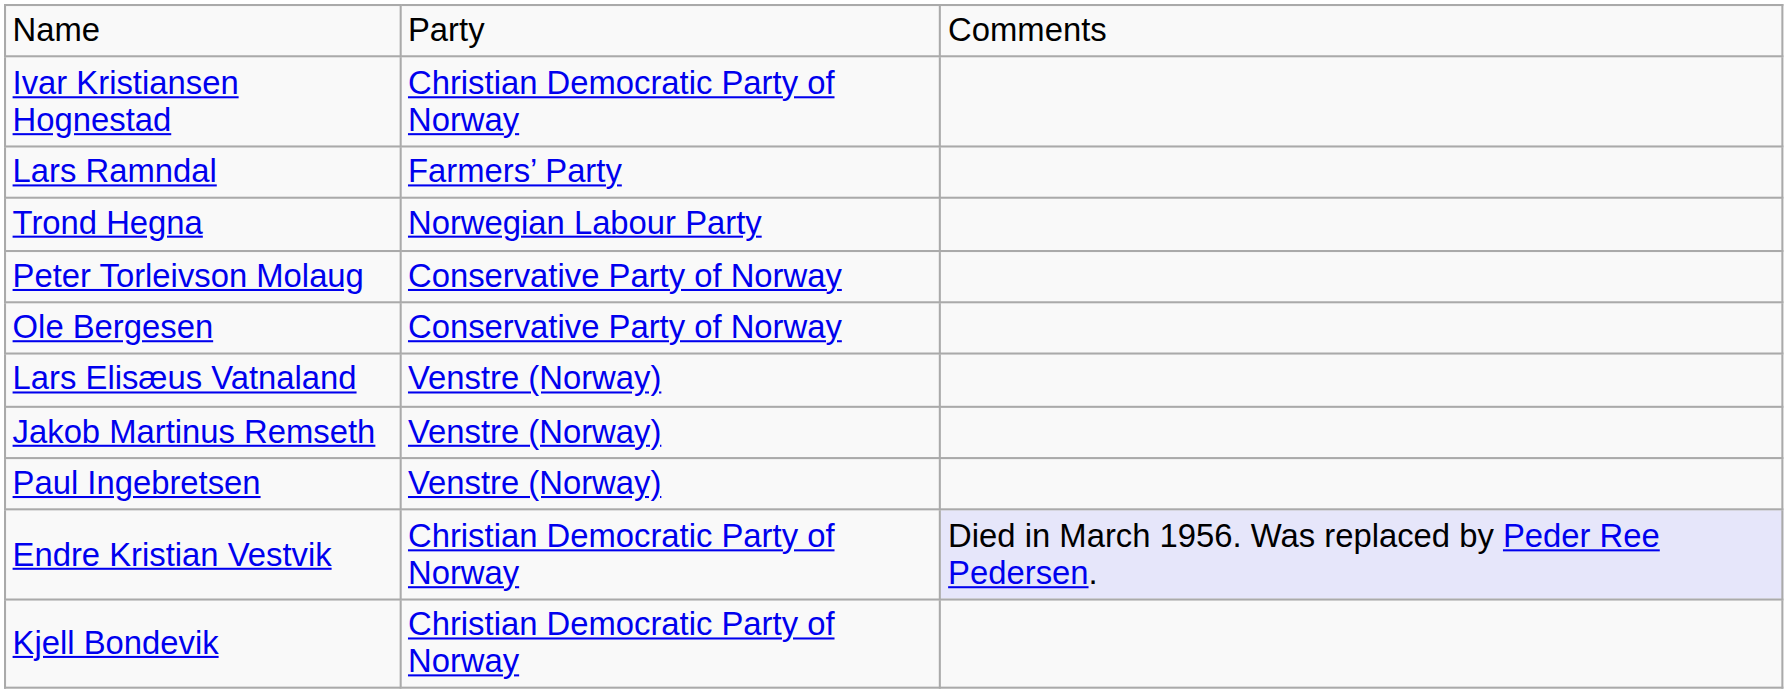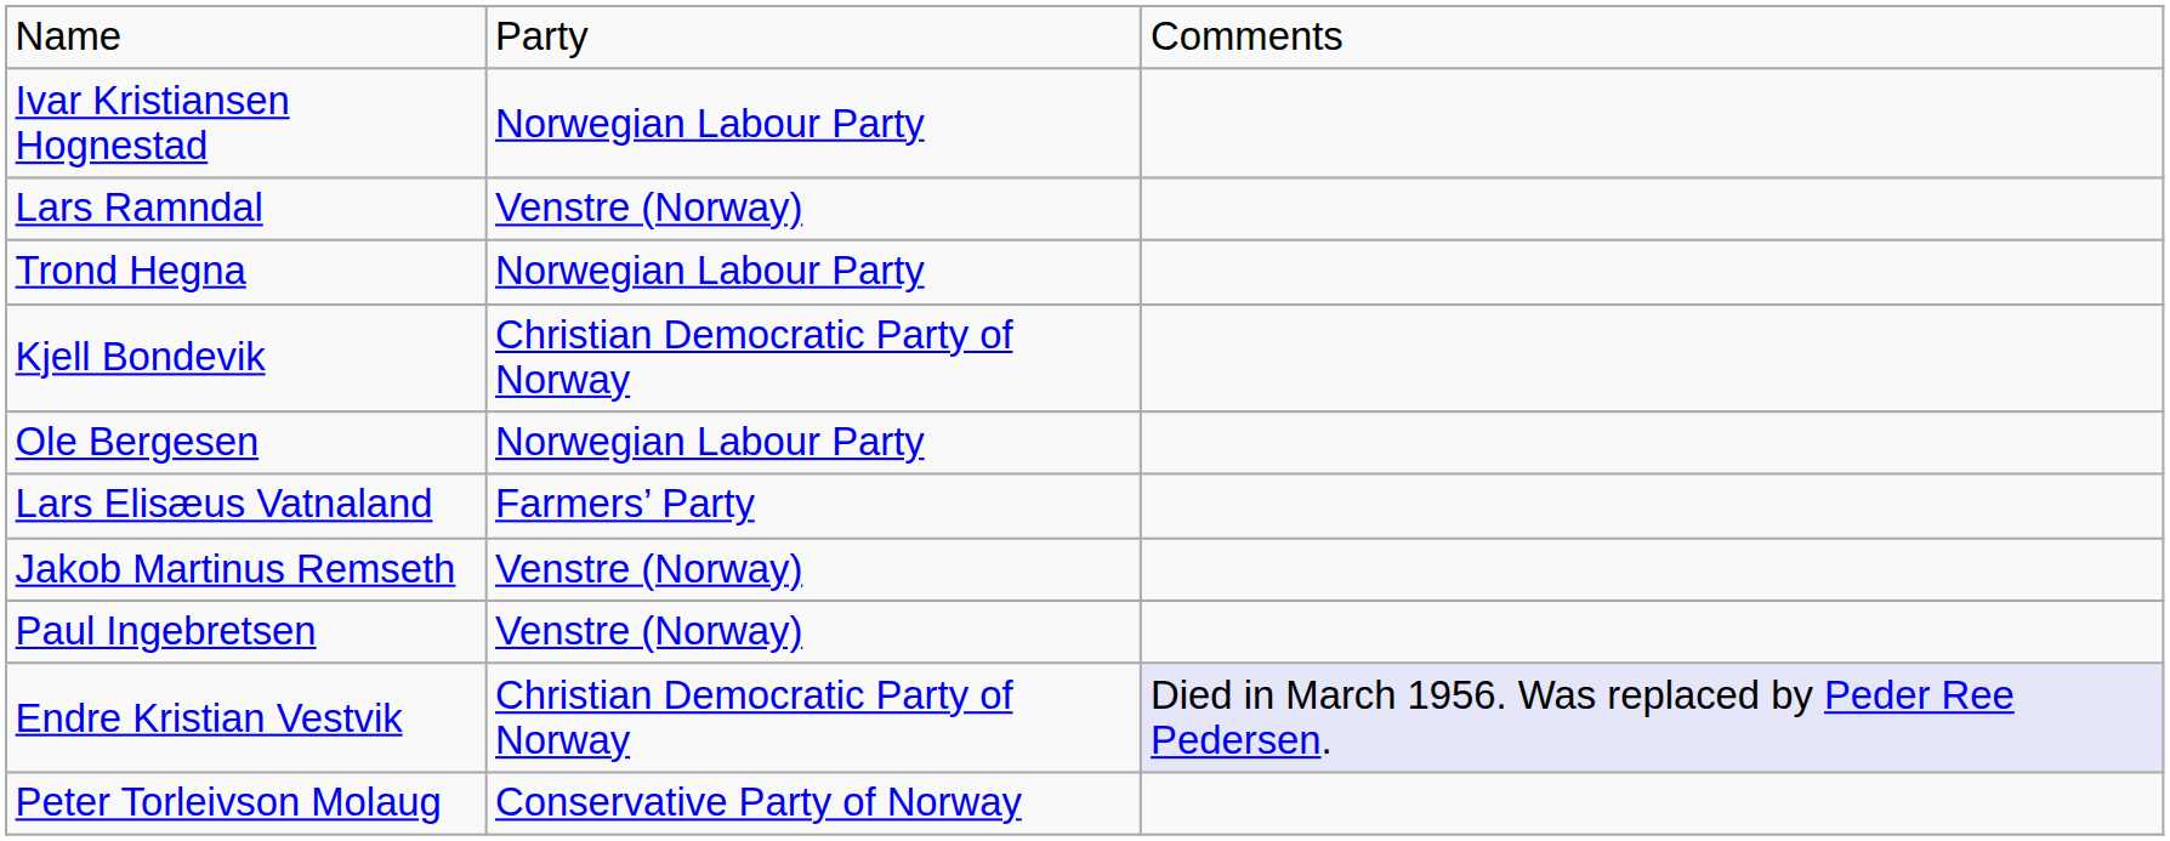Ivar Kristiansen Hognestad | column 2: Christian Democratic Party of Norway -> Norwegian Labour Party
Lars Ramndal | column 2: Farmers’ Party -> Venstre (Norway)
rows swapped: Kjell Bondevik <-> Peter Torleivson Molaug
Ole Bergesen | column 2: Conservative Party of Norway -> Norwegian Labour Party
Lars Elisæus Vatnaland | column 2: Venstre (Norway) -> Farmers’ Party
